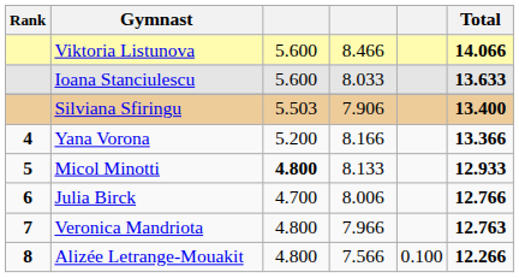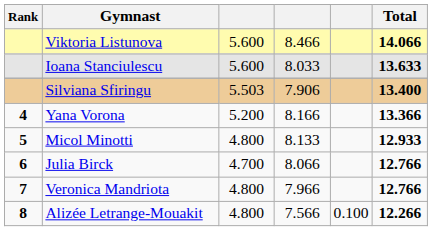Micol Minotti | column 3: bold -> normal
Julia Birck | column 4: 8.006 -> 8.066
Veronica Mandriota | Total: 12.763 -> 12.766
